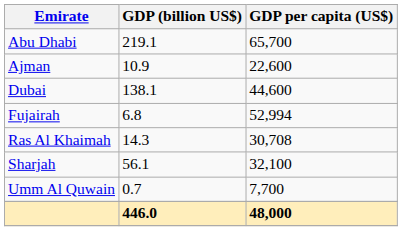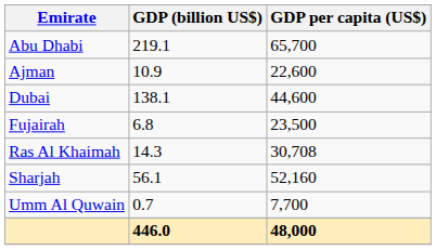Fujairah | GDP per capita (US$): 52,994 -> 23,500
Sharjah | GDP per capita (US$): 32,100 -> 52,160
